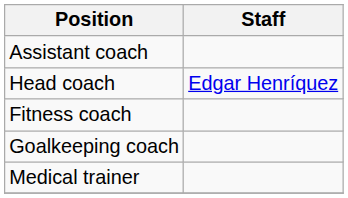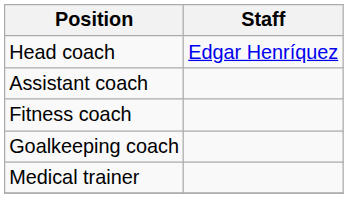rows swapped: Head coach <-> Assistant coach
